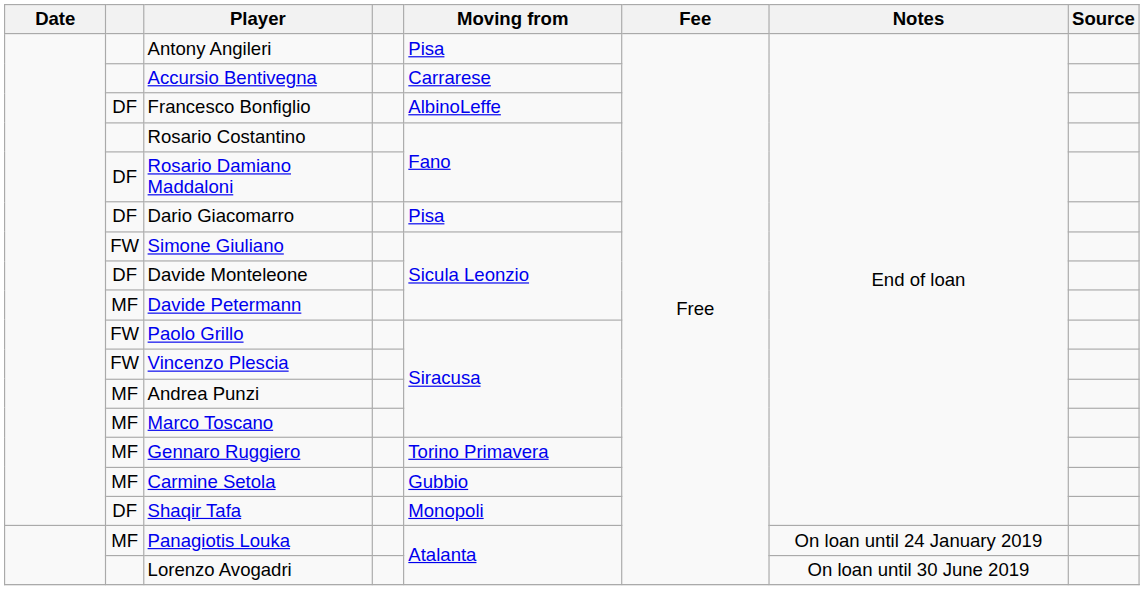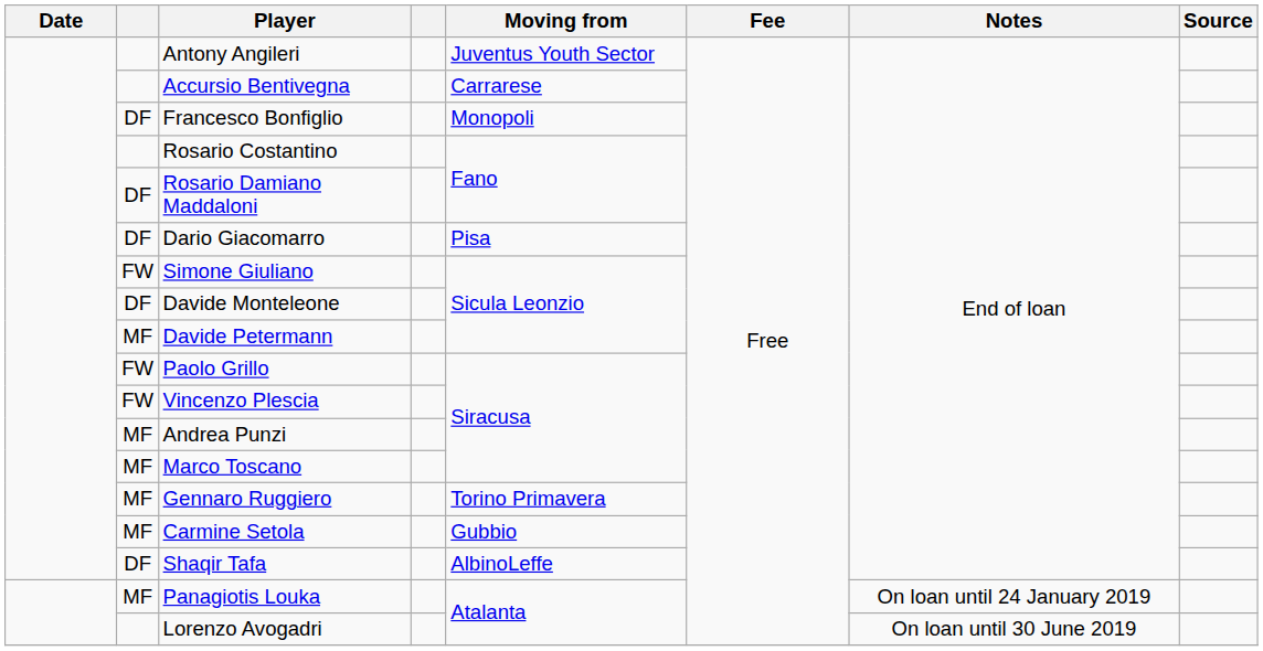Antony Angileri | Moving from: Pisa -> Juventus Youth Sector
Francesco Bonfiglio | Moving from: AlbinoLeffe -> Monopoli
Shaqir Tafa | Moving from: Monopoli -> AlbinoLeffe
